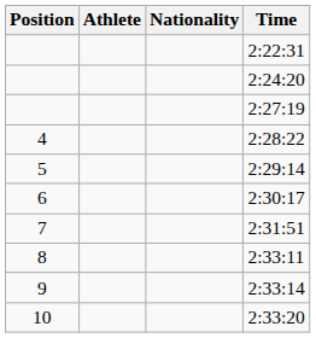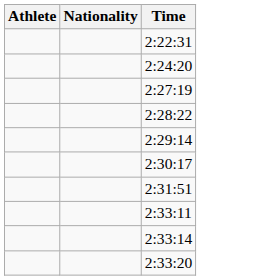- column: Position | 4 | 5 | 6 | 7 | 8 | 9 | 10
